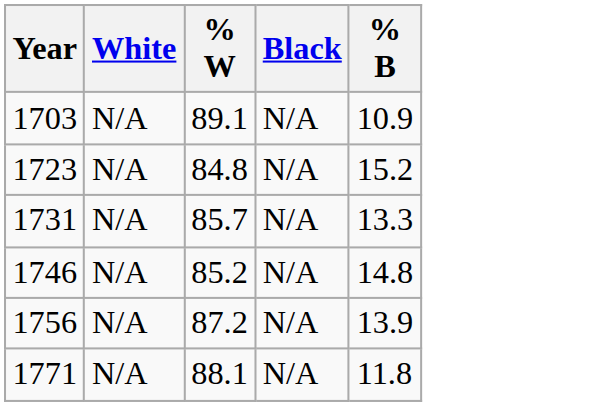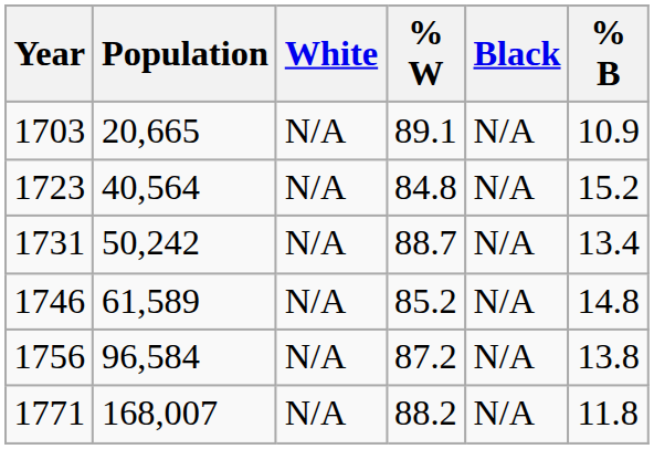+ column: Population | 20,665 | 40,564 | 50,242 | 61,589 | 96,584 | 168,007
1731 | % W: 85.7 -> 88.7
1731 | % B: 13.3 -> 13.4
1756 | % B: 13.9 -> 13.8
1771 | % W: 88.1 -> 88.2
